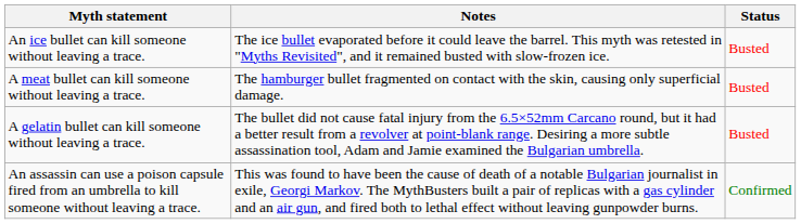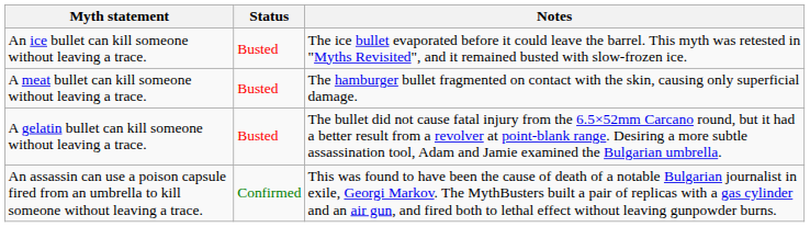columns swapped: Status <-> Notes
